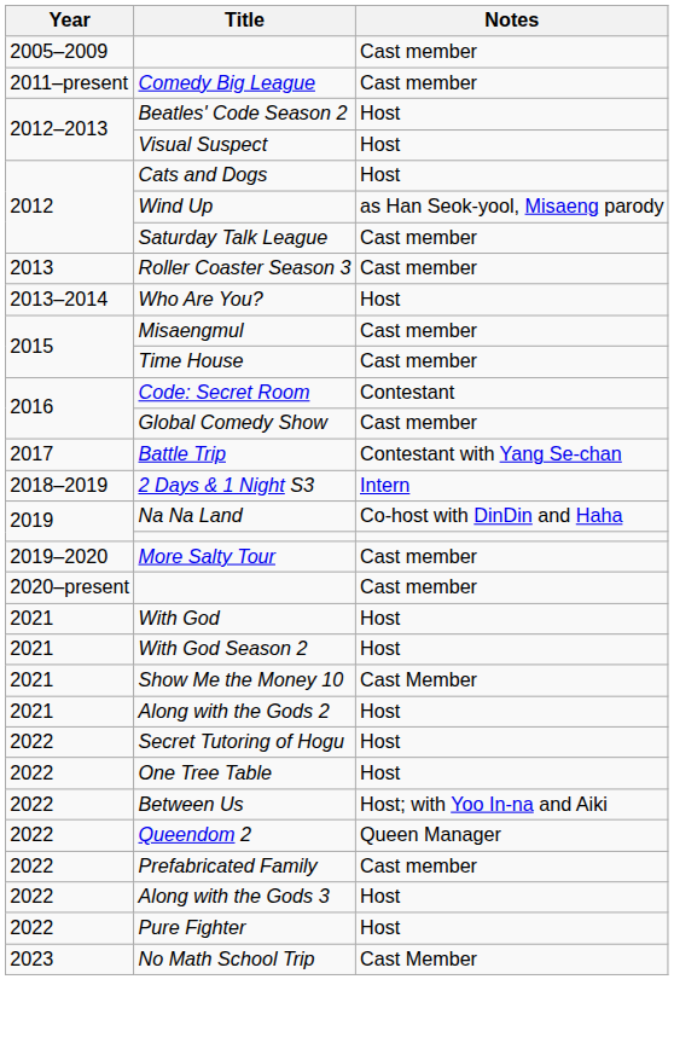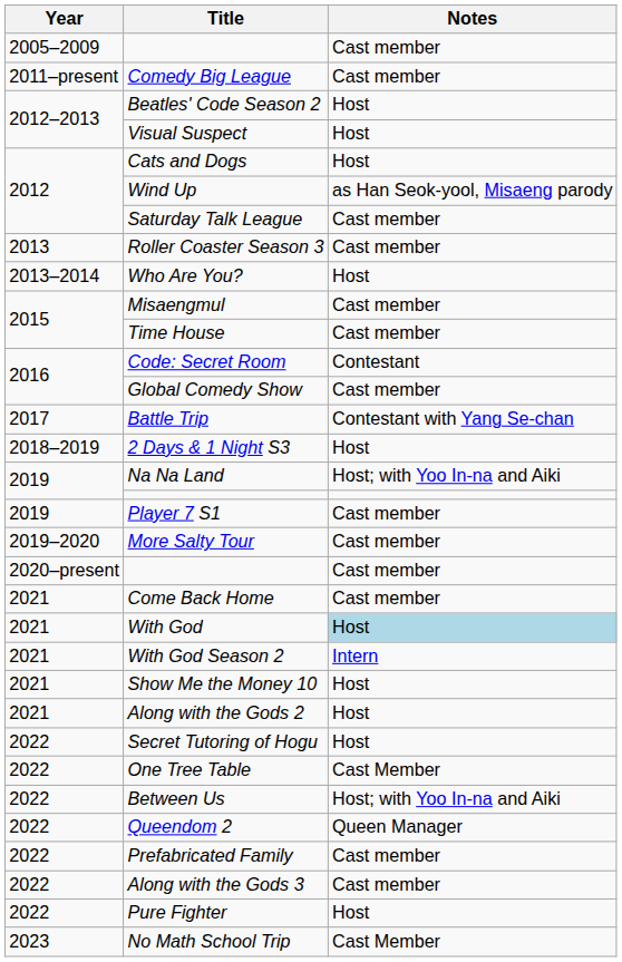2 Days & 1 Night S3 | Notes: Intern -> Host
Na Na Land | Notes: Co-host with DinDin and Haha -> Host; with Yoo In-na and Aiki
+ row: 2019 | Player 7 S1 | Cast member
+ row: 2021 | Come Back Home | Cast member
With God | Notes: no background -> lightblue background
With God Season 2 | Notes: Host -> Intern
Show Me the Money 10 | Notes: Cast Member -> Host
One Tree Table | Notes: Host -> Cast Member
Along with the Gods 3 | Notes: Host -> Cast member
